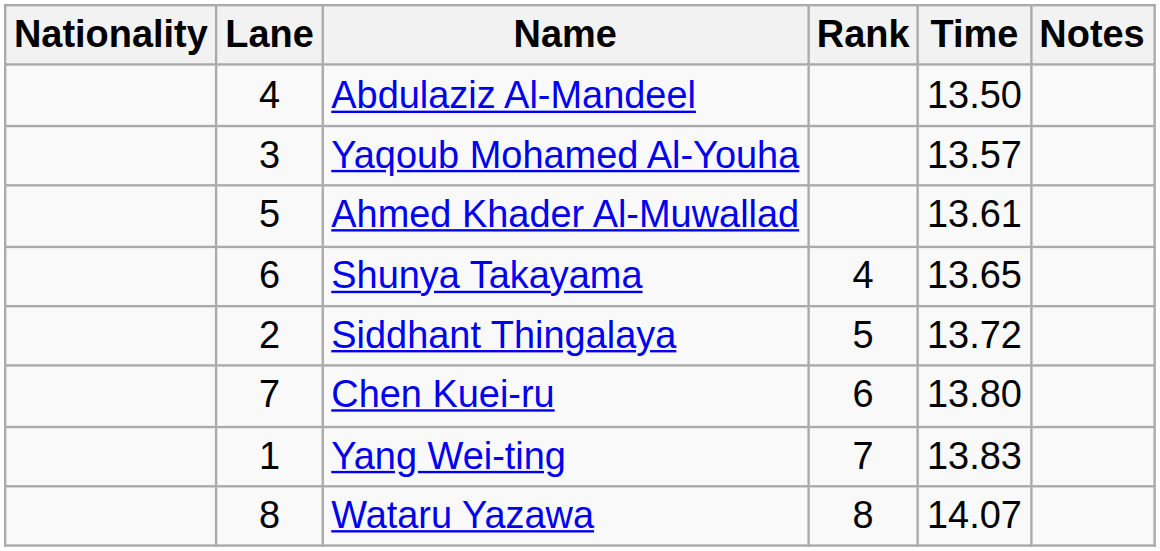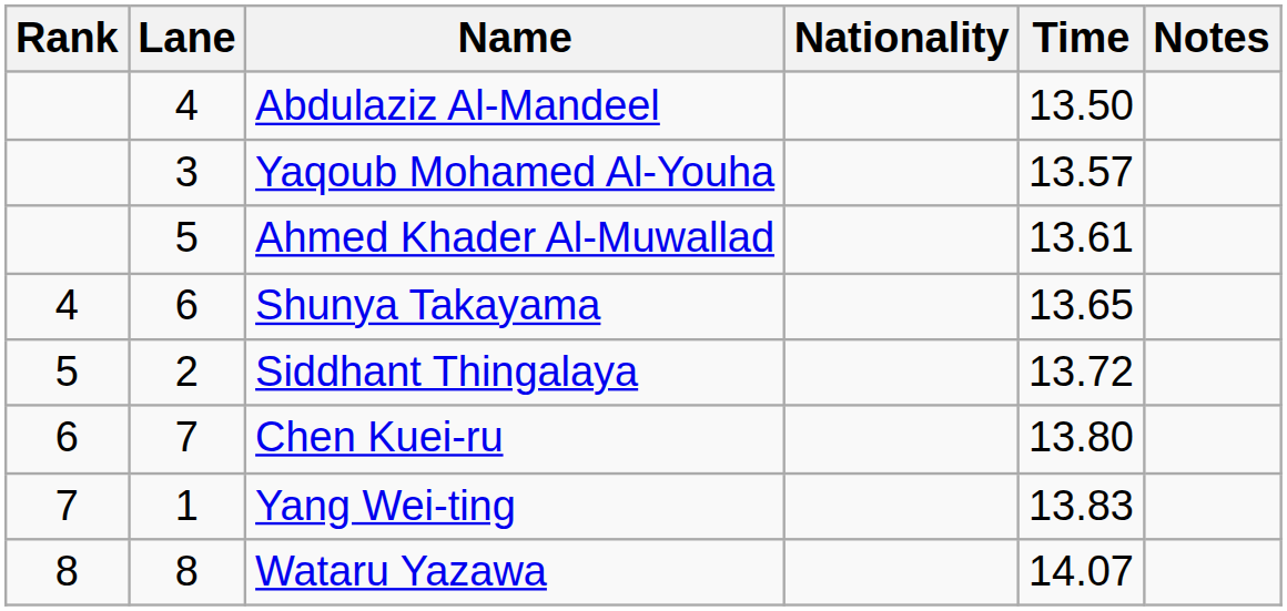columns swapped: Rank <-> Nationality
